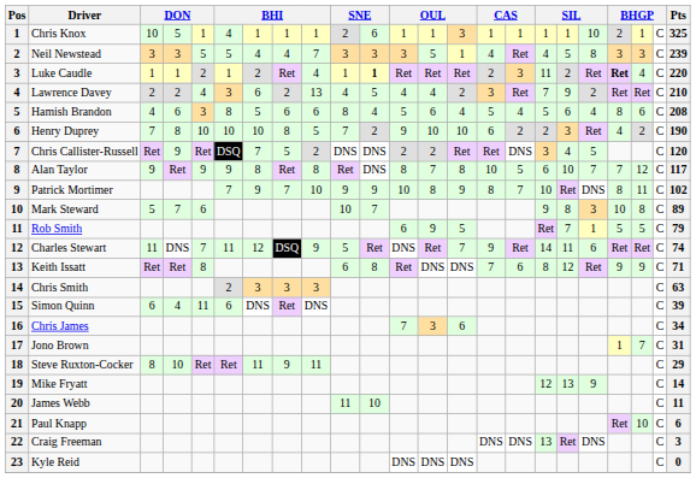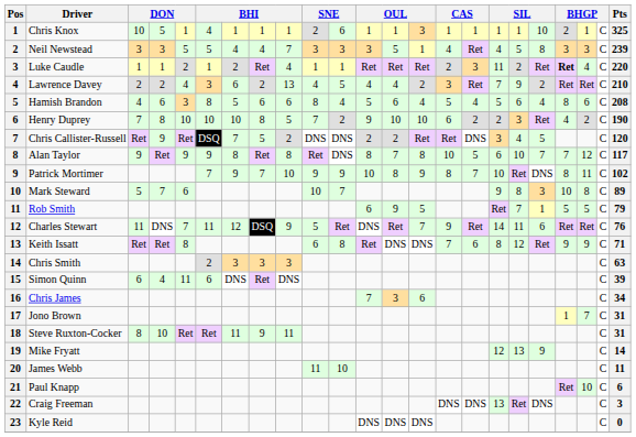Luke Caudle | column 11: bold -> normal
Charles Stewart | Pts: 74 -> 76
Steve Ruxton-Cocker | Pts: 29 -> 31
